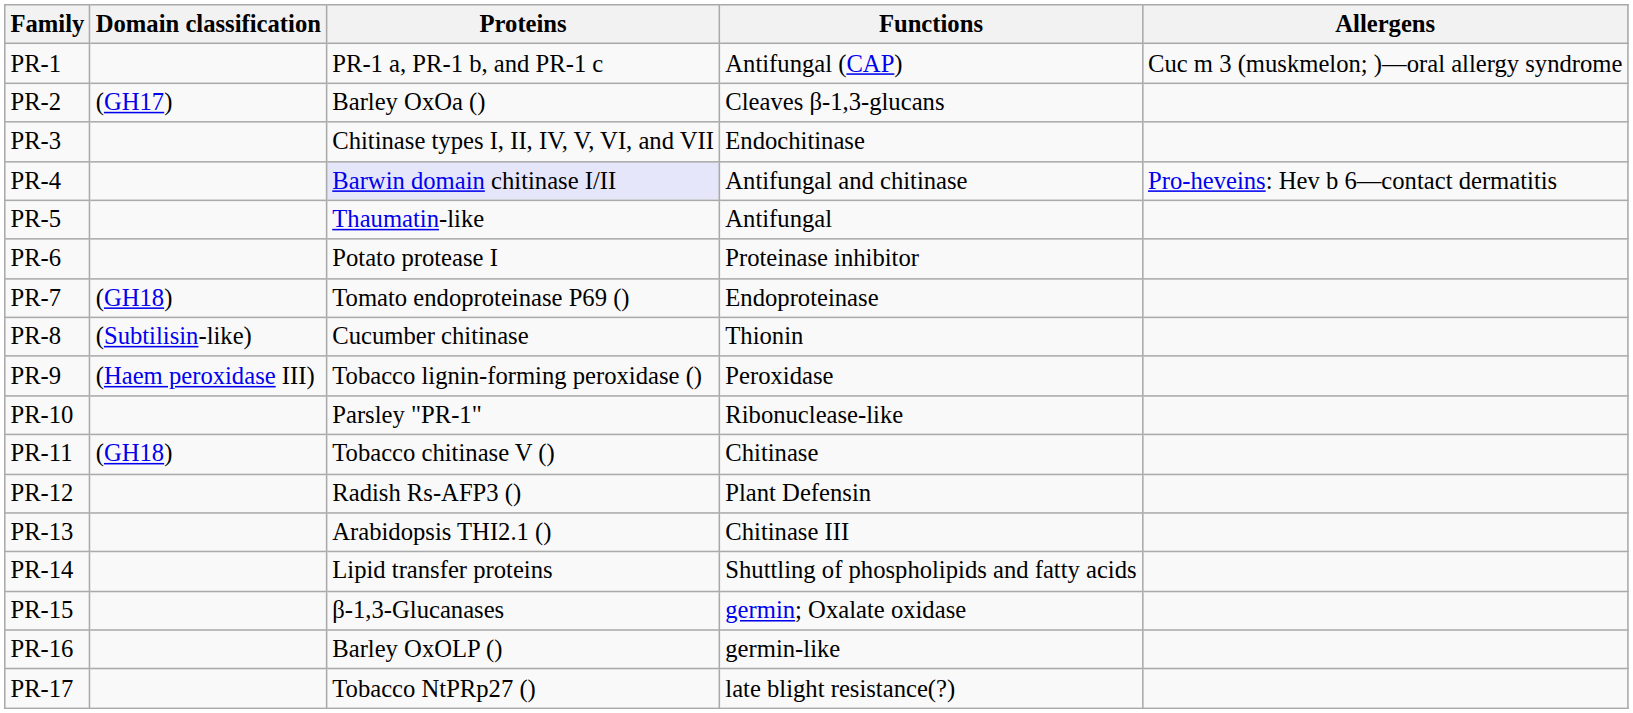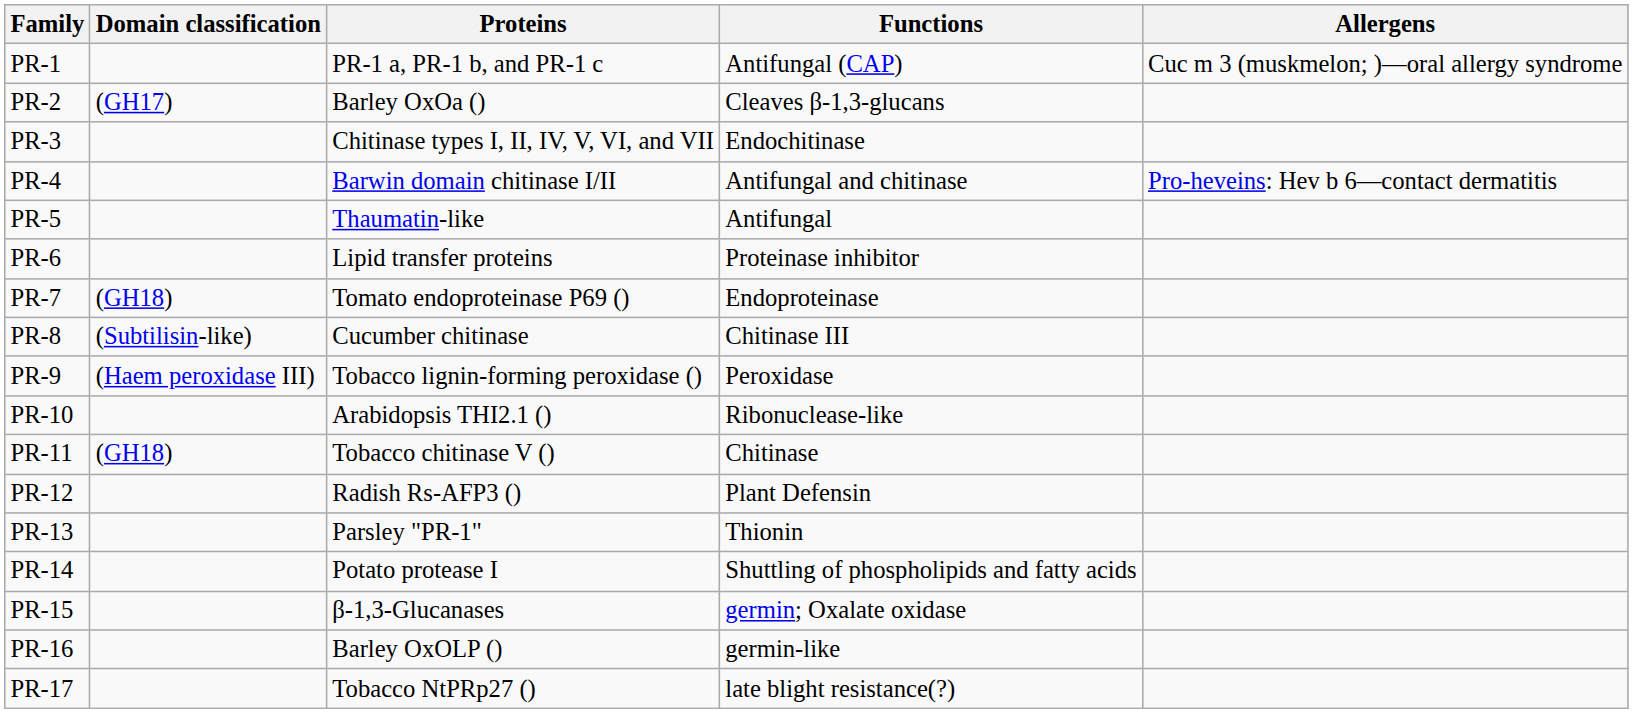PR-4 | Proteins: lavender background -> no background
PR-6 | Proteins: Potato protease I -> Lipid transfer proteins
PR-8 | Functions: Thionin -> Chitinase III
PR-10 | Proteins: Parsley "PR-1" -> Arabidopsis THI2.1 ()
PR-13 | Proteins: Arabidopsis THI2.1 () -> Parsley "PR-1"
PR-13 | Functions: Chitinase III -> Thionin
PR-14 | Proteins: Lipid transfer proteins -> Potato protease I
